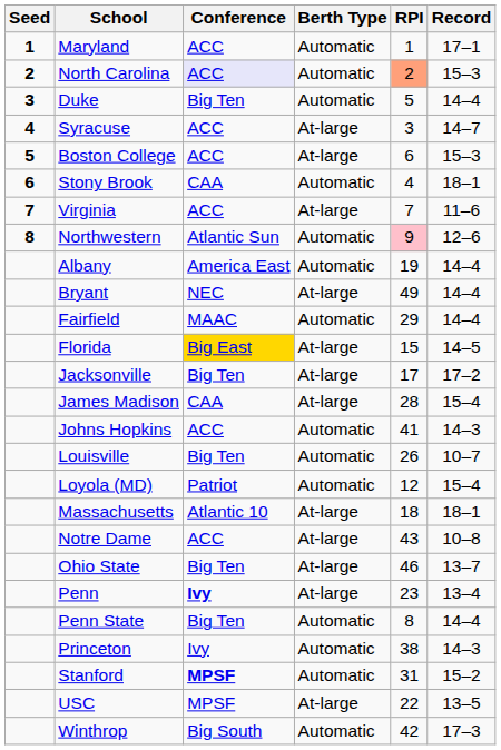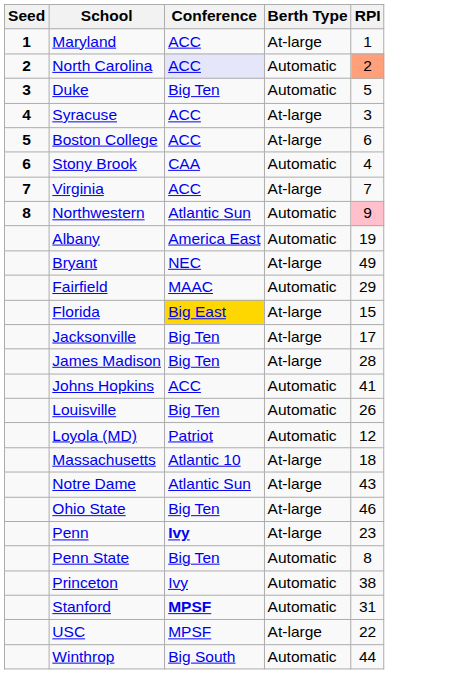- column: Record | 17–1 | 15–3 | 14–4 | 14–7 | 15–3 | 18–1 | 11–6 | 12–6 | 14–4 | 14–4 | 14–4 | 14–5 | 17–2 | 15–4 | 14–3 | 10–7 | 15–4 | 18–1 | 10–8 | 13–7 | 13–4 | 14–4 | 14–3 | 15–2 | 13–5 | 17–3
Maryland | Berth Type: Automatic -> At-large
James Madison | Conference: CAA -> Big Ten
Notre Dame | Conference: ACC -> Atlantic Sun
Winthrop | RPI: 42 -> 44
